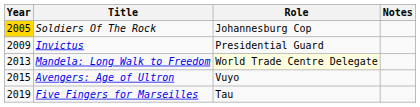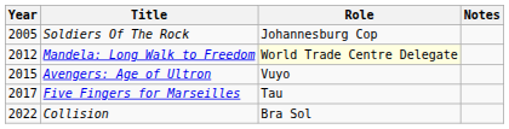Soldiers Of The Rock | Year: gold background -> no background
- row: 2009 | Invictus | Presidential Guard
Mandela: Long Walk to Freedom | Year: 2013 -> 2012
Five Fingers for Marseilles | Year: 2019 -> 2017
+ row: 2022 | Collision | Bra Sol
